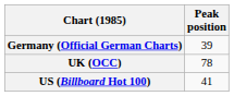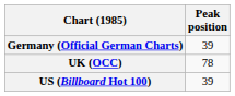US (Billboard Hot 100) | Peak position: 41 -> 39
